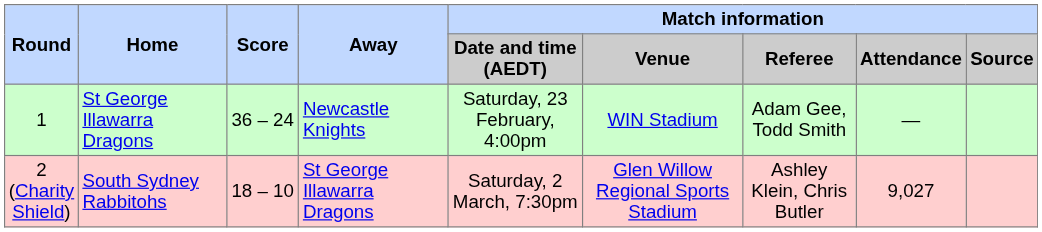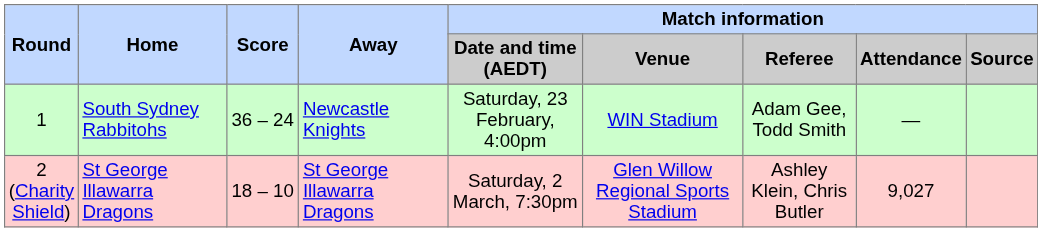1 | Home: St George Illawarra Dragons -> South Sydney Rabbitohs
2 (Charity Shield) | Home: South Sydney Rabbitohs -> St George Illawarra Dragons
